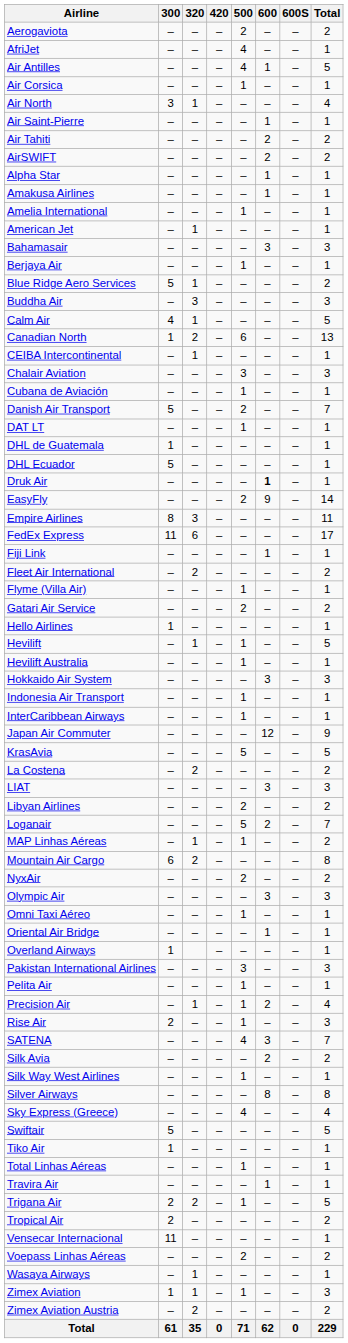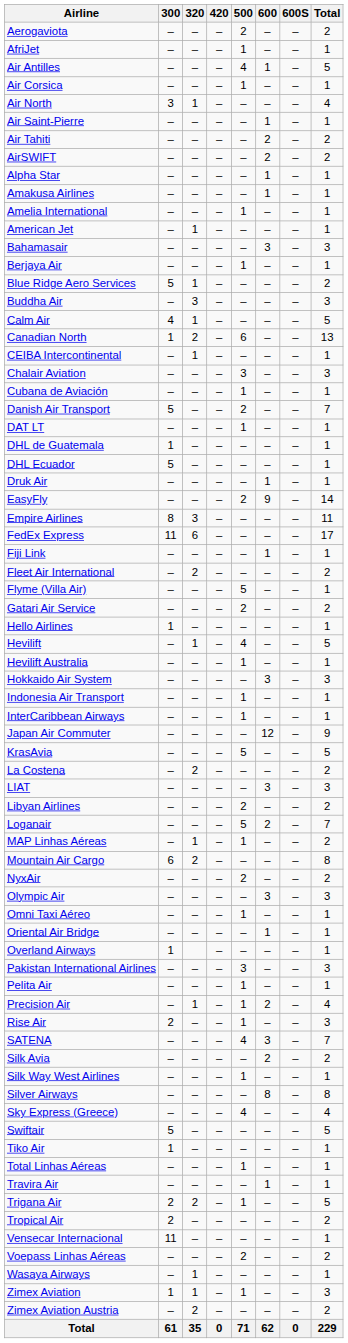AfriJet | 500: 4 -> 1
Druk Air | 600: bold -> normal
Flyme (Villa Air) | 500: 1 -> 5
Hevilift | 500: 1 -> 4
